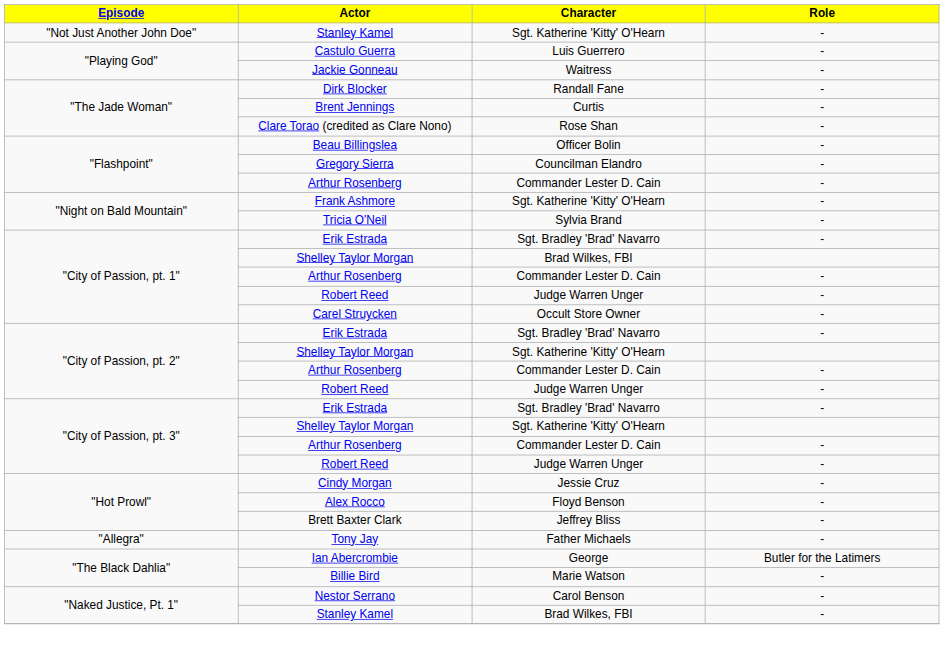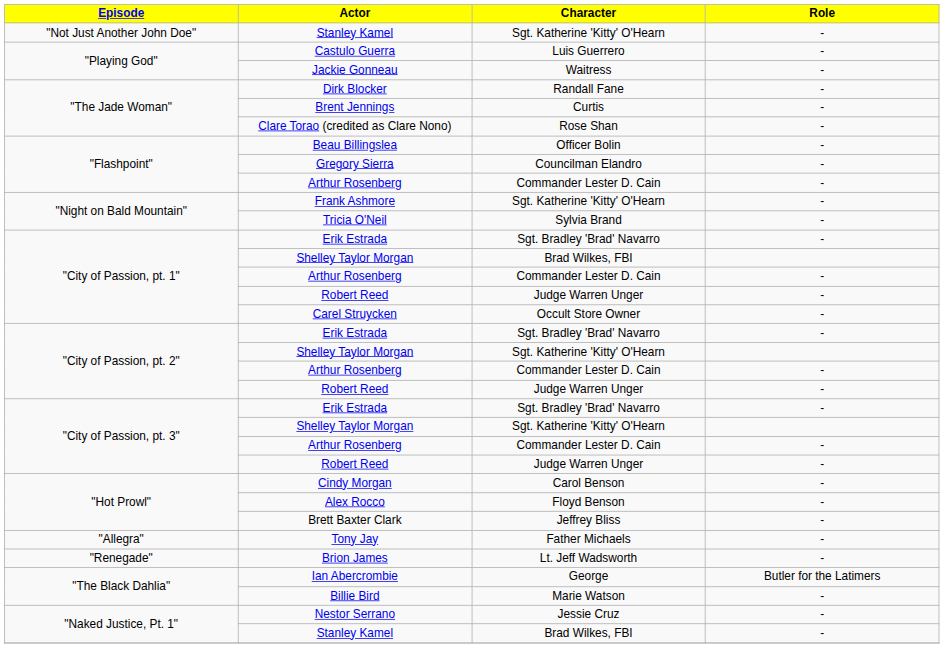Cindy Morgan | Character: Jessie Cruz -> Carol Benson
+ row: "Renegade" | Brion James | Lt. Jeff Wadsworth | -
Nestor Serrano | Character: Carol Benson -> Jessie Cruz
